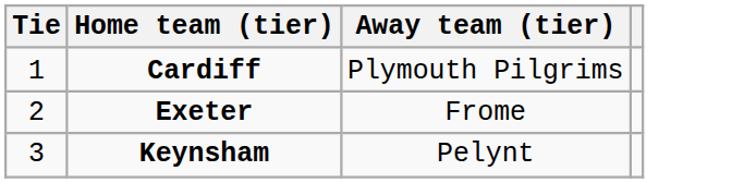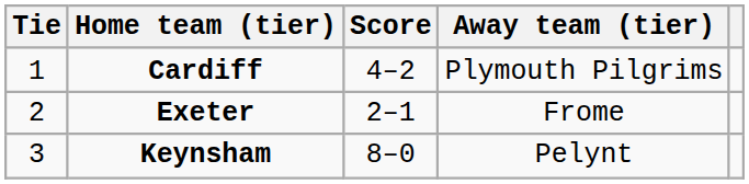+ column: Score | 4–2 | 2–1 | 8–0
